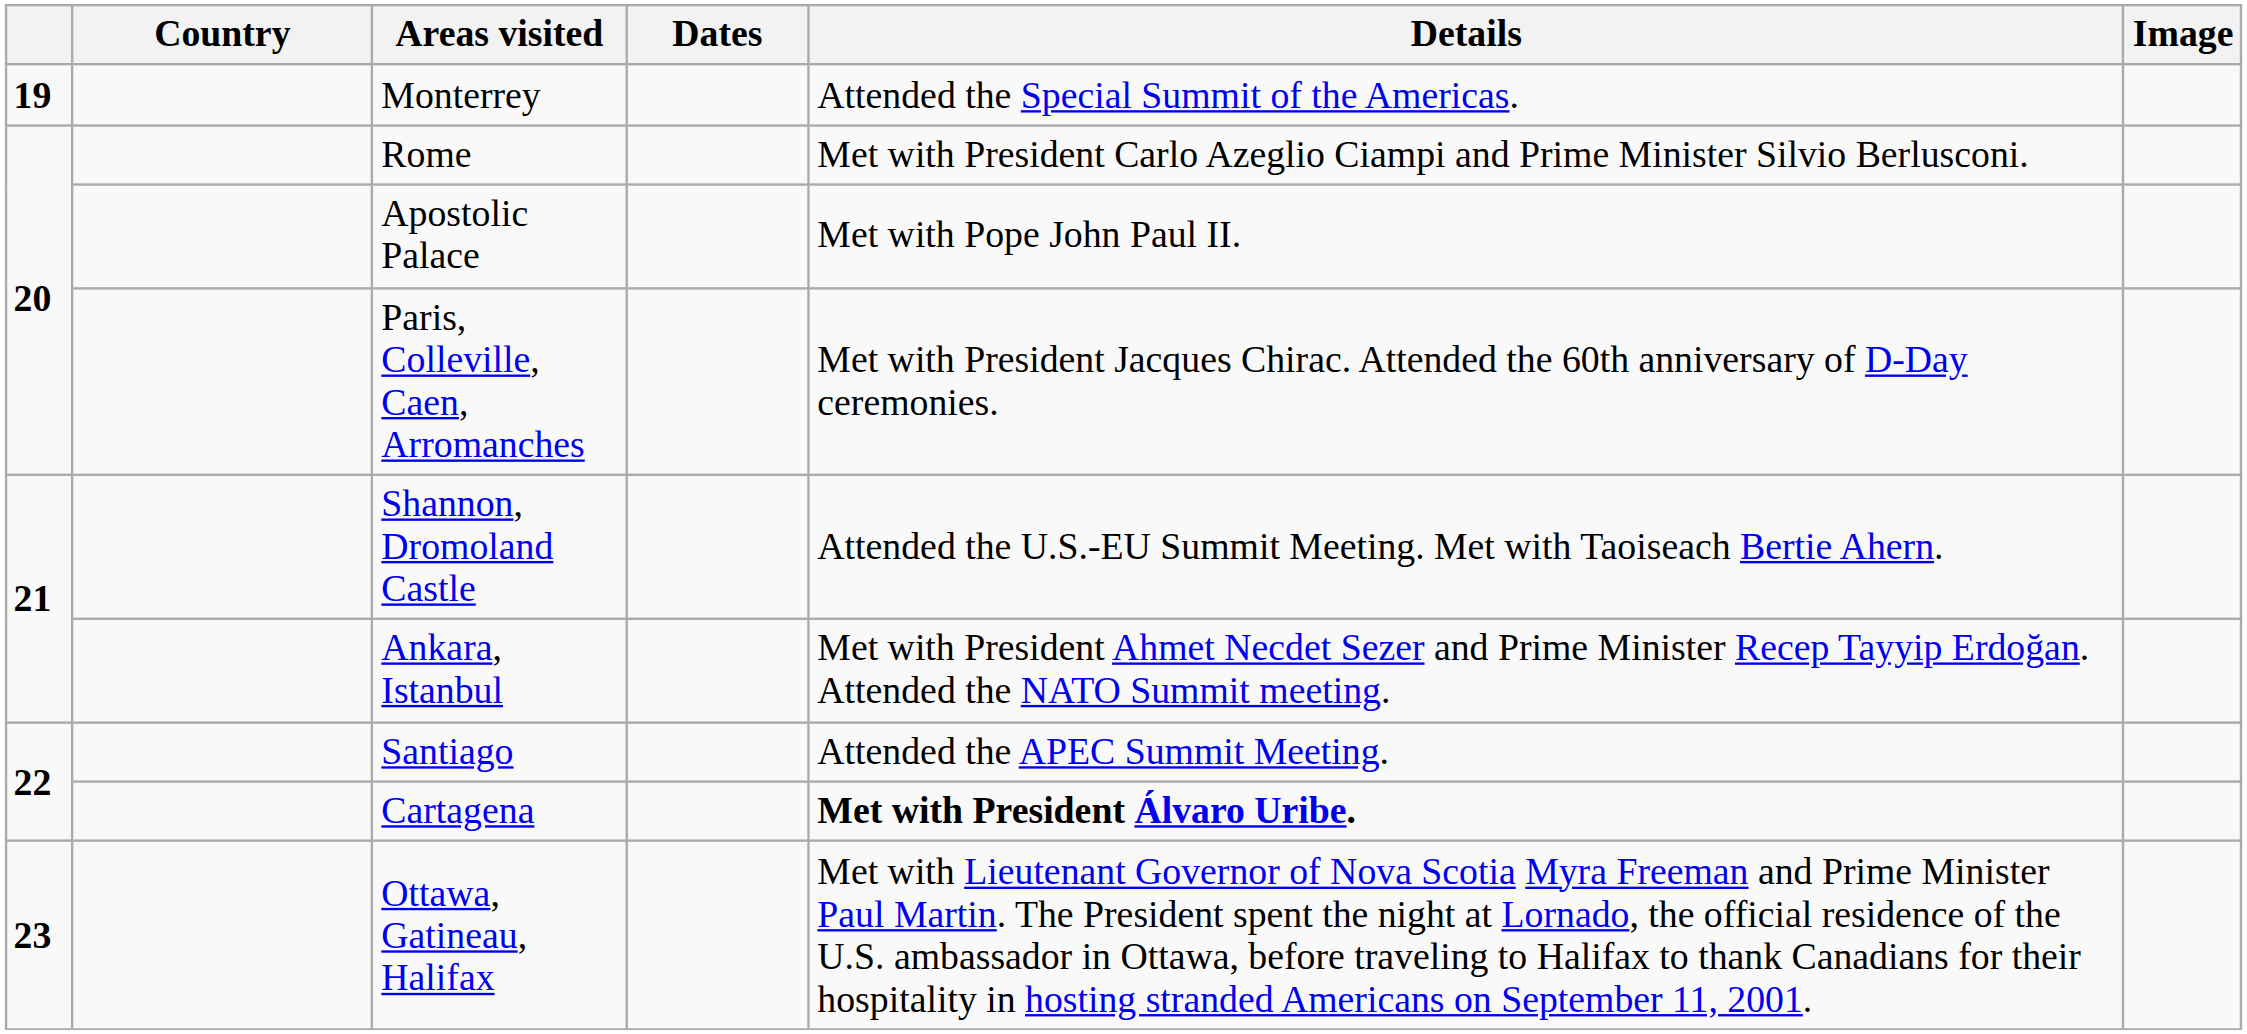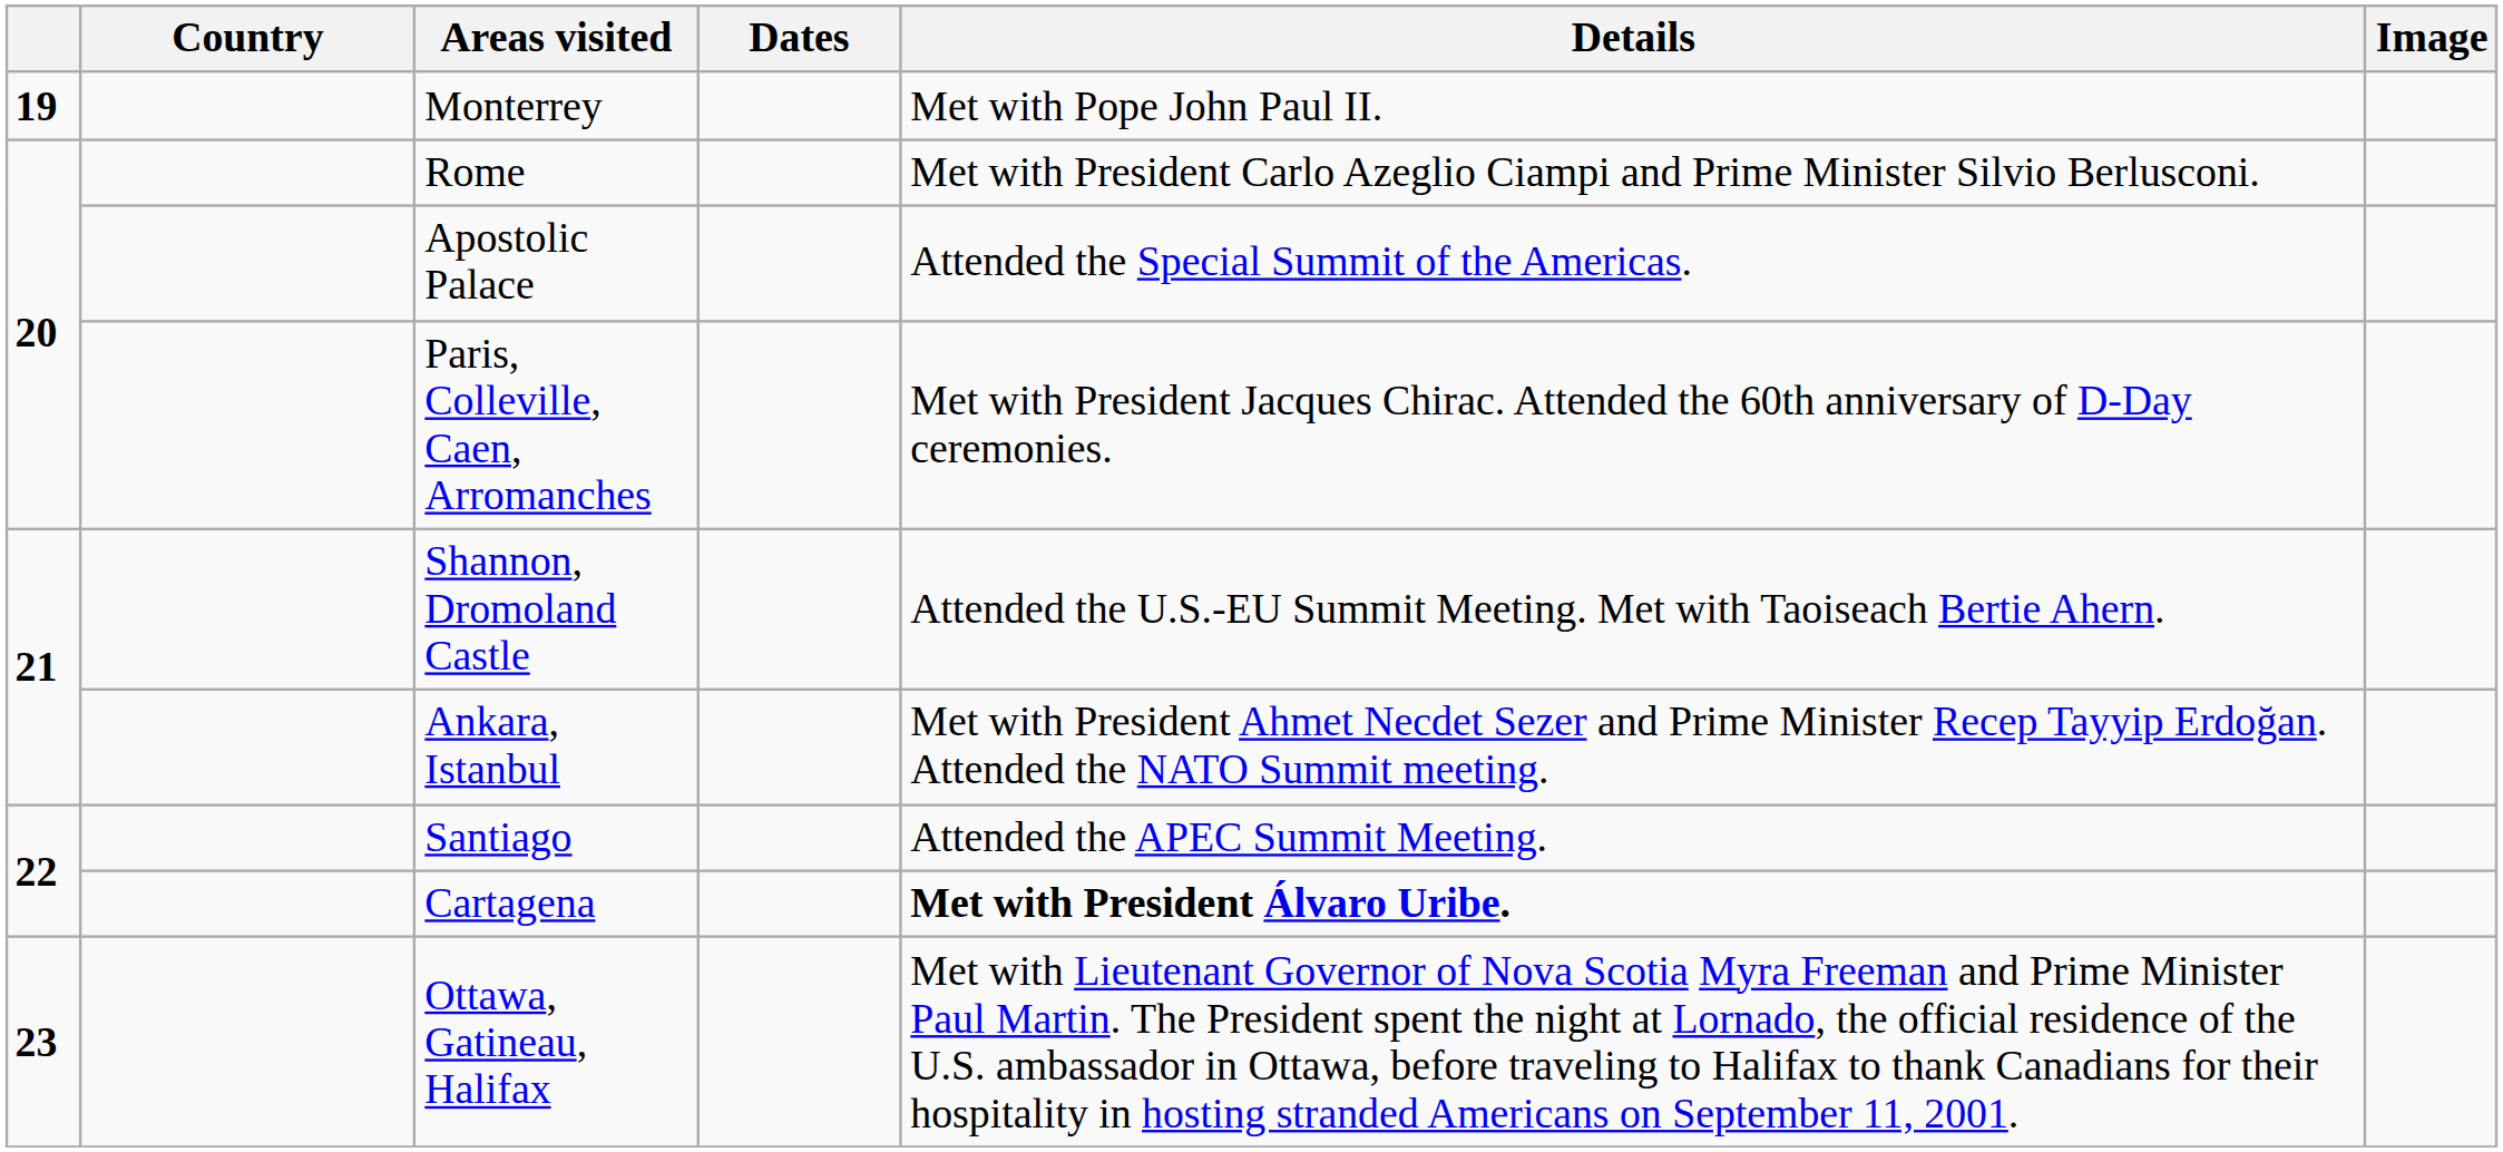Monterrey | Details: Attended the Special Summit of the Americas. -> Met with Pope John Paul II.
Apostolic Palace | Details: Met with Pope John Paul II. -> Attended the Special Summit of the Americas.
